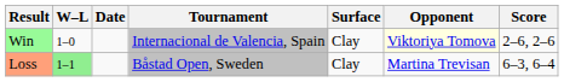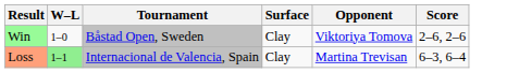- column: Date
Win | Tournament: Internacional de Valencia, Spain -> Båstad Open, Sweden
Win | Opponent: lightyellow background -> no background
Loss | Tournament: Båstad Open, Sweden -> Internacional de Valencia, Spain
